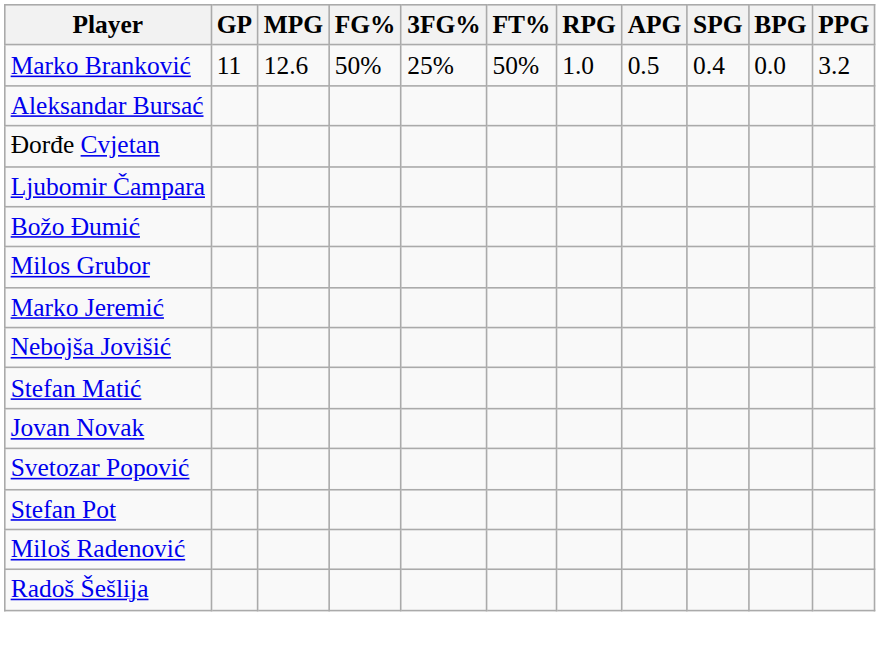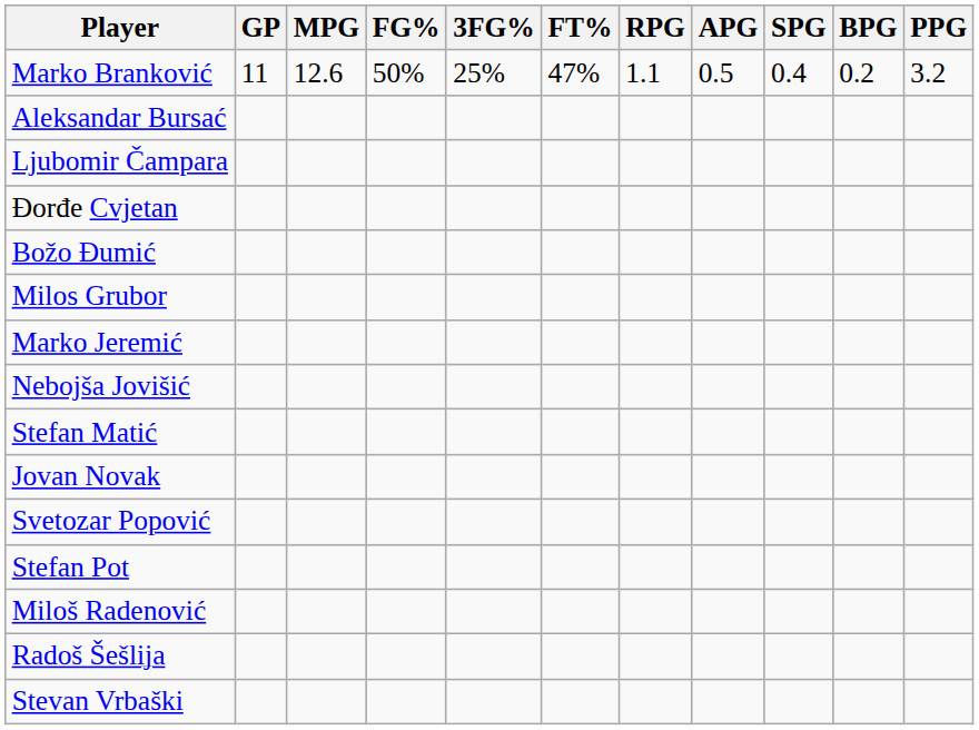Marko Branković | FT%: 50% -> 47%
Marko Branković | RPG: 1.0 -> 1.1
Marko Branković | BPG: 0.0 -> 0.2
rows swapped: Ljubomir Čampara <-> Đorđe Cvjetan
+ row: Stevan Vrbaški
